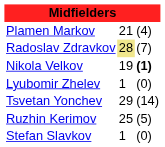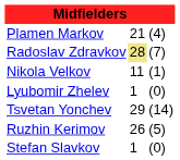Nikola Velkov | column 2: 19 -> 11
Nikola Velkov | column 3: bold -> normal
Ruzhin Kerimov | column 2: 25 -> 26
